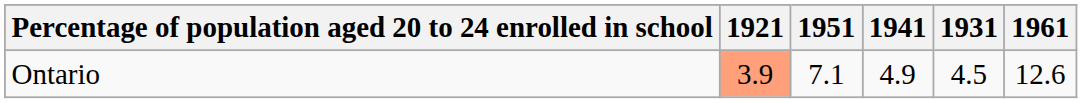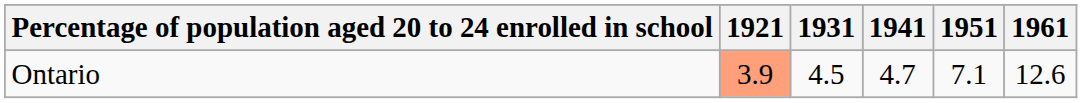columns swapped: 1931 <-> 1951
Ontario | 1941: 4.9 -> 4.7
